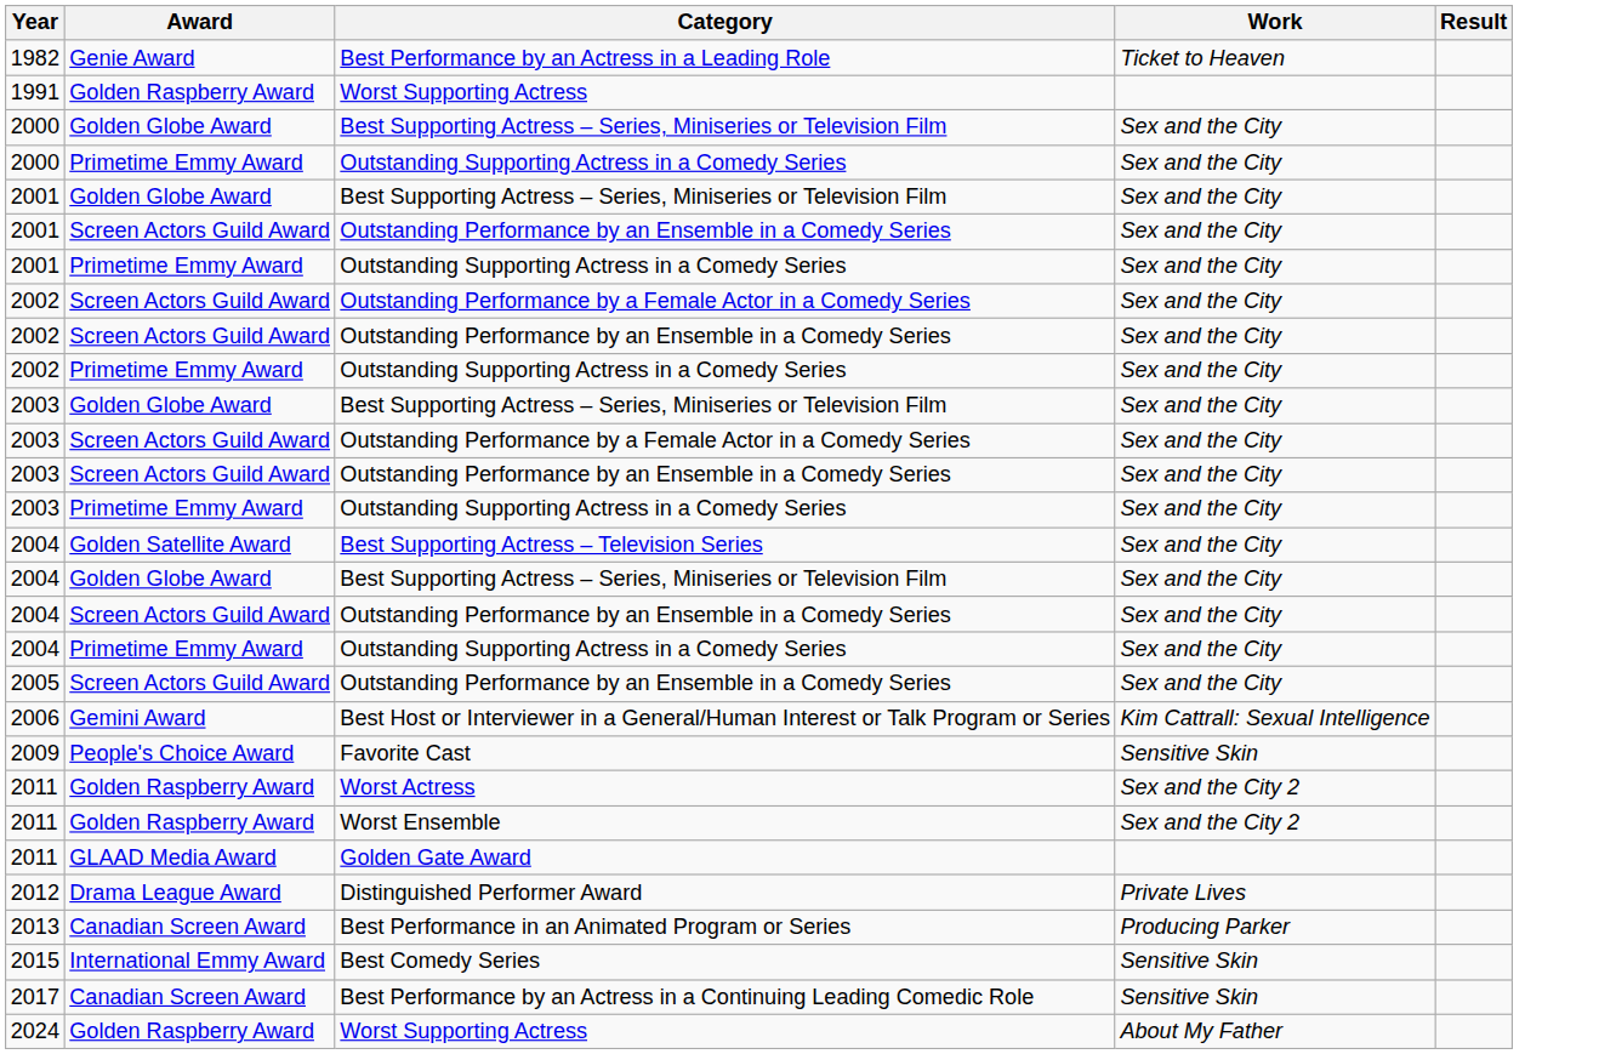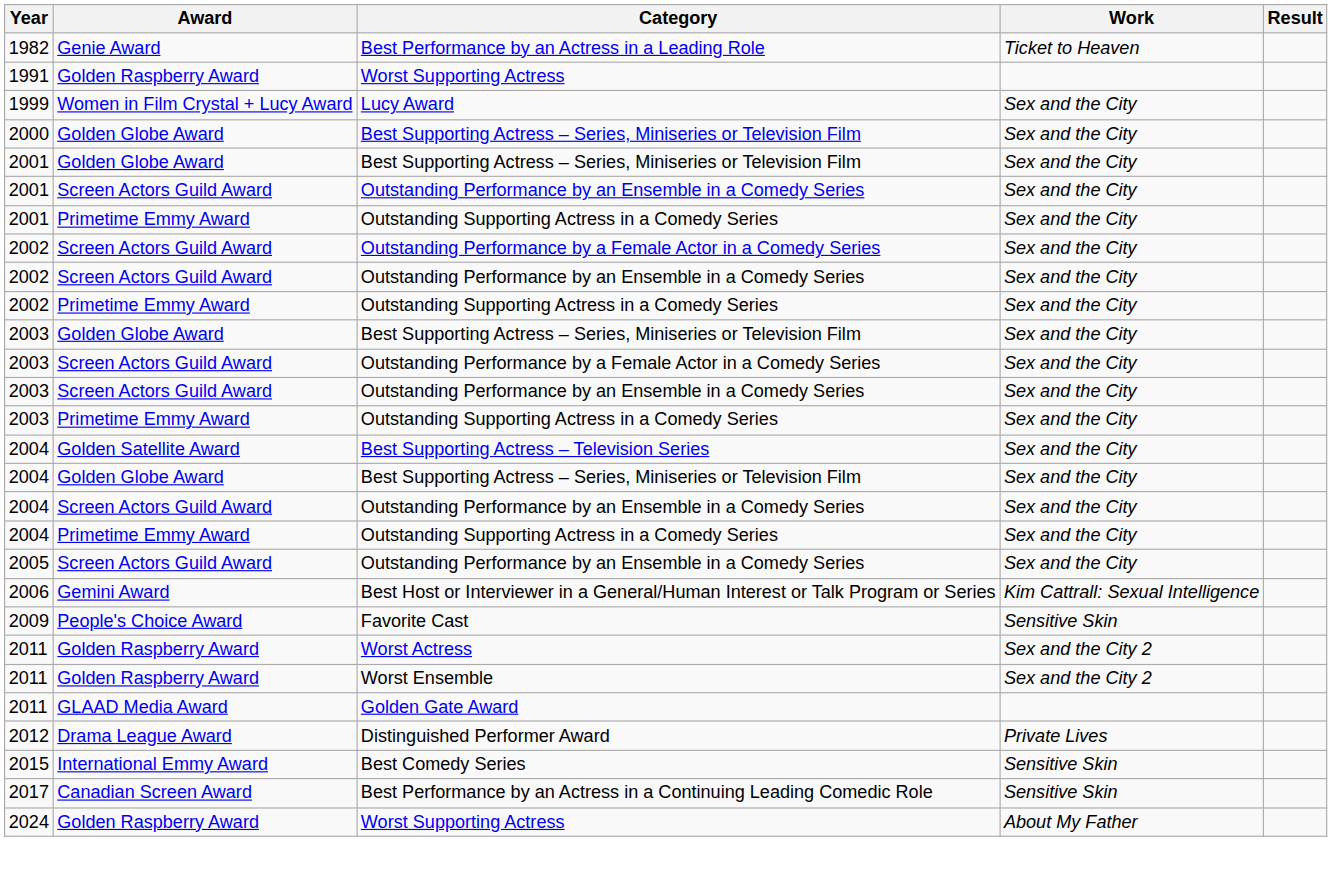+ row: 1999 | Women in Film Crystal + Lucy Award | Lucy Award | Sex and the City
- row: 2000 | Primetime Emmy Award | Outstanding Supporting Actress in a Comedy Series | Sex and the City
- row: 2013 | Canadian Screen Award | Best Performance in an Animated Program or Series | Producing Parker
